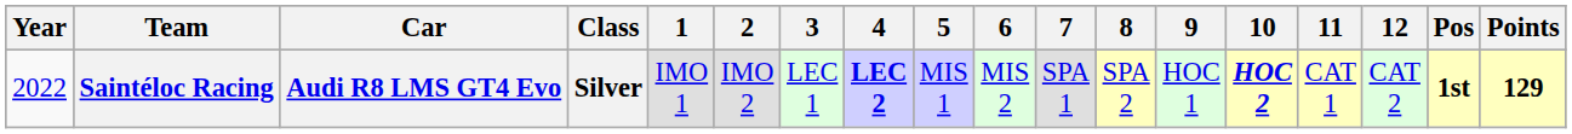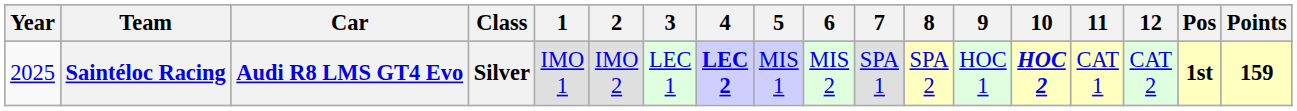Saintéloc Racing | Year: 2022 -> 2025
Saintéloc Racing | Points: 129 -> 159
